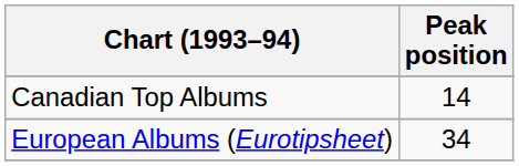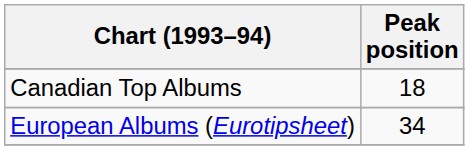Canadian Top Albums | Peak position: 14 -> 18
